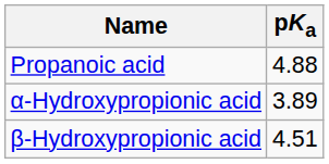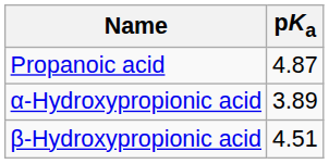Propanoic acid | pKa: 4.88 -> 4.87
